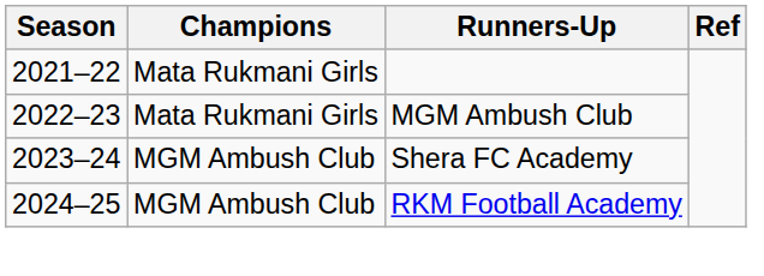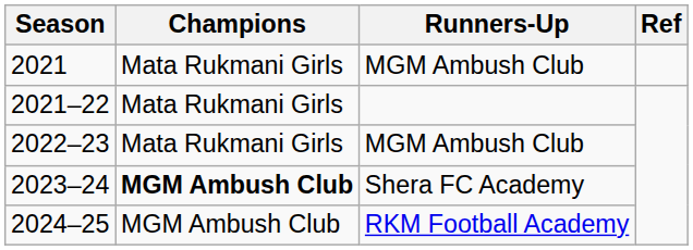+ row: 2021 | Mata Rukmani Girls | MGM Ambush Club
2023–24 | Champions: normal -> bold
